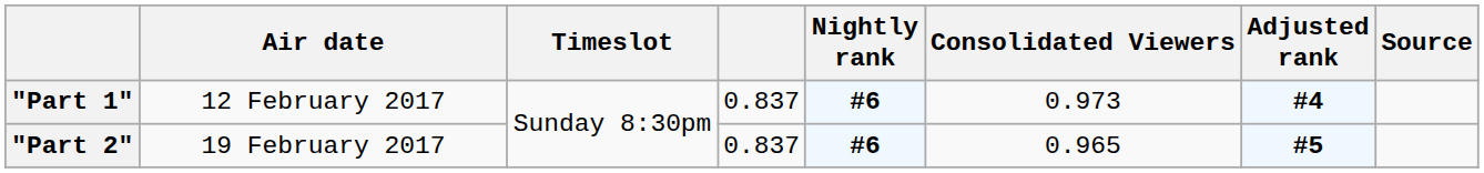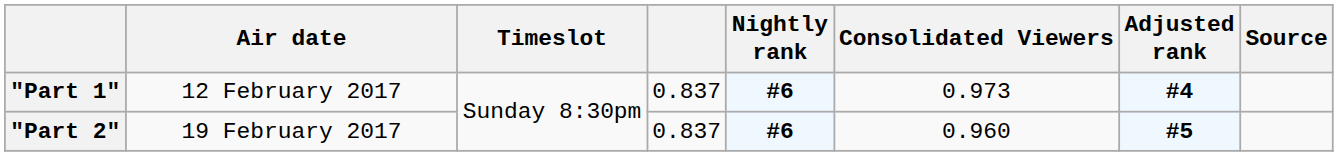"Part 2" | Consolidated Viewers: 0.965 -> 0.960
